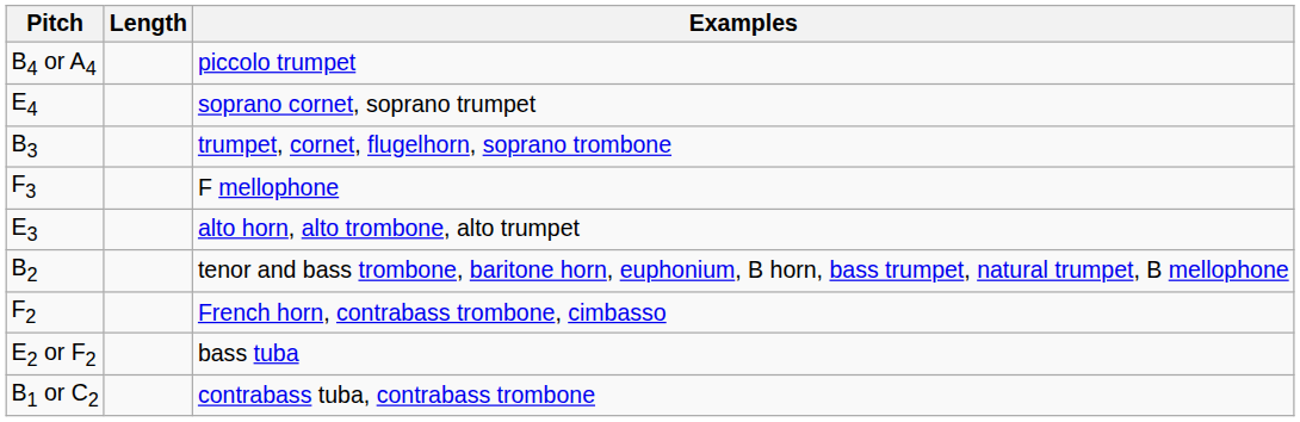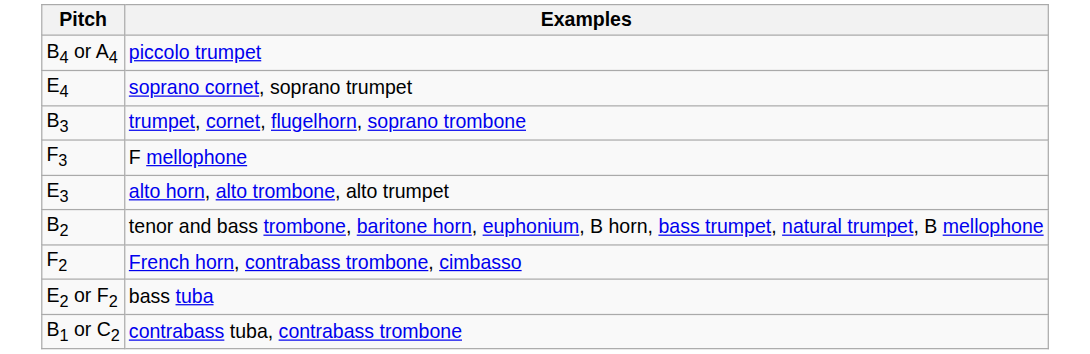- column: Length
